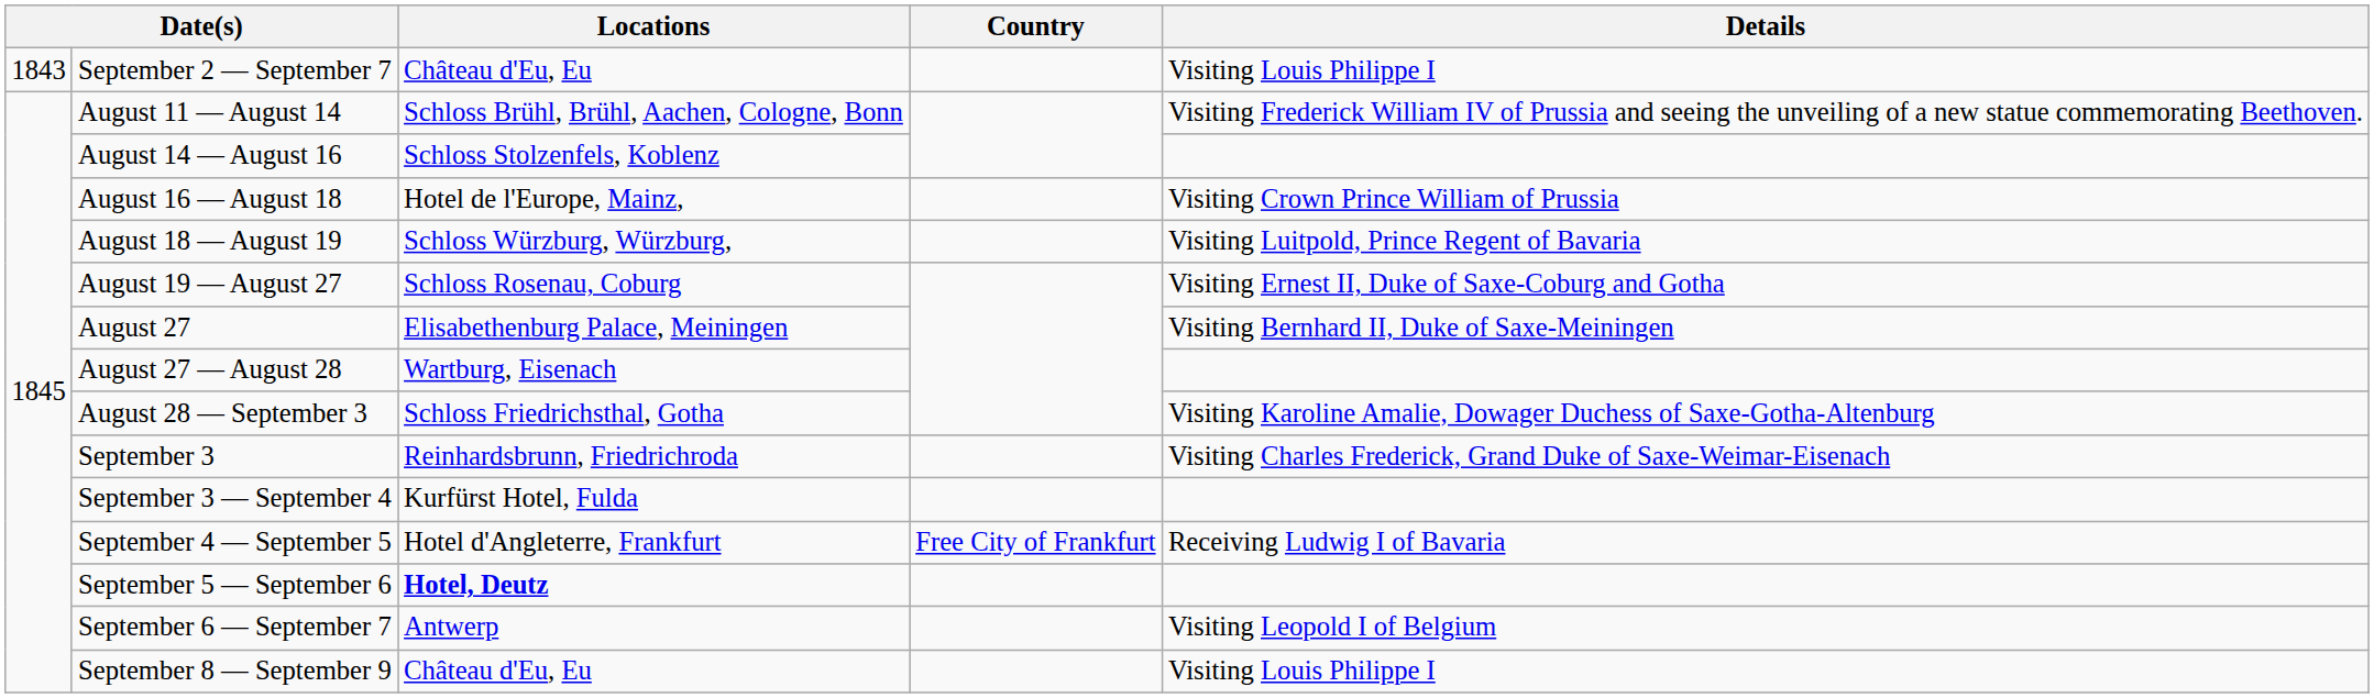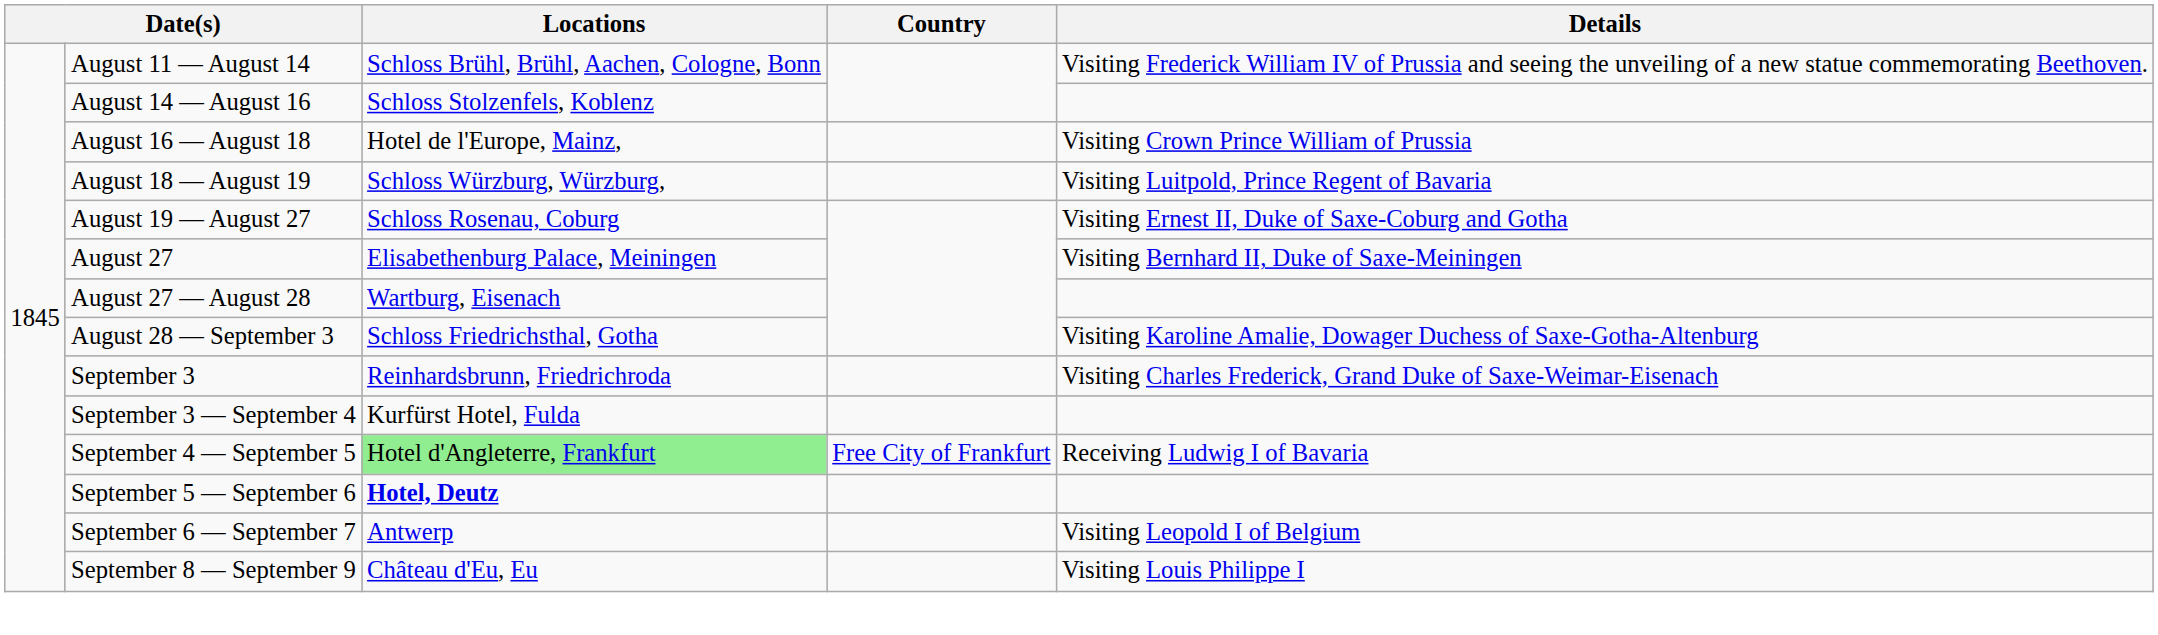- row: 1843 | September 2 — September 7 | Château d'Eu, Eu | Visiting Louis Philippe I
September 4 — September 5 | Locations: no background -> lightgreen background
